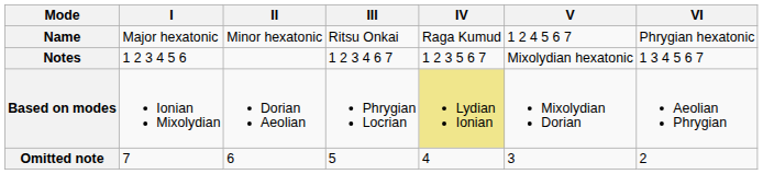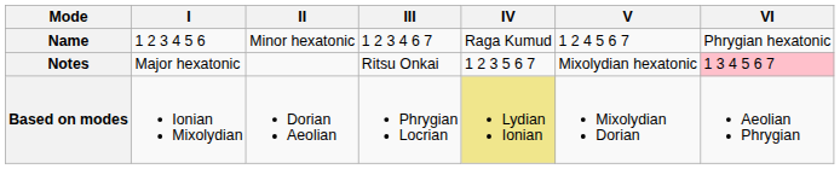Name | I: Major hexatonic -> 1 2 3 4 5 6
Name | III: Ritsu Onkai -> 1 2 3 4 6 7
Notes | I: 1 2 3 4 5 6 -> Major hexatonic
Notes | III: 1 2 3 4 6 7 -> Ritsu Onkai
Notes | VI: no background -> pink background
- row: Omitted note | 7 | 6 | 5 | 4 | 3 | 2
